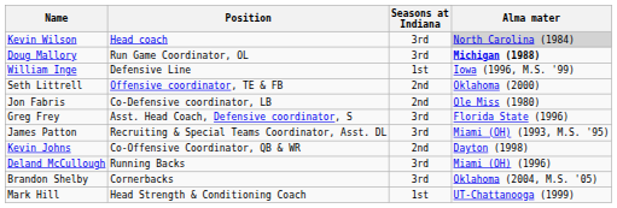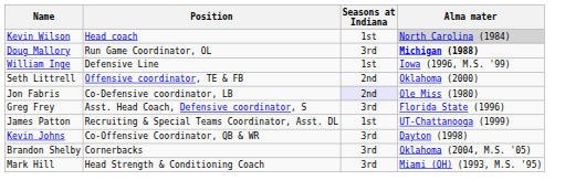Kevin Wilson | Seasons at Indiana: 3rd -> 1st
Jon Fabris | Seasons at Indiana: no background -> lavender background
James Patton | Seasons at Indiana: 3rd -> 1st
James Patton | Alma mater: Miami (OH) (1993, M.S. '95) -> UT-Chattanooga (1999)
Kevin Johns | Seasons at Indiana: 2nd -> 3rd
- row: Deland McCullough | Running Backs | 3rd | Miami (OH) (1996)
Mark Hill | Seasons at Indiana: 1st -> 3rd
Mark Hill | Alma mater: UT-Chattanooga (1999) -> Miami (OH) (1993, M.S. '95)
